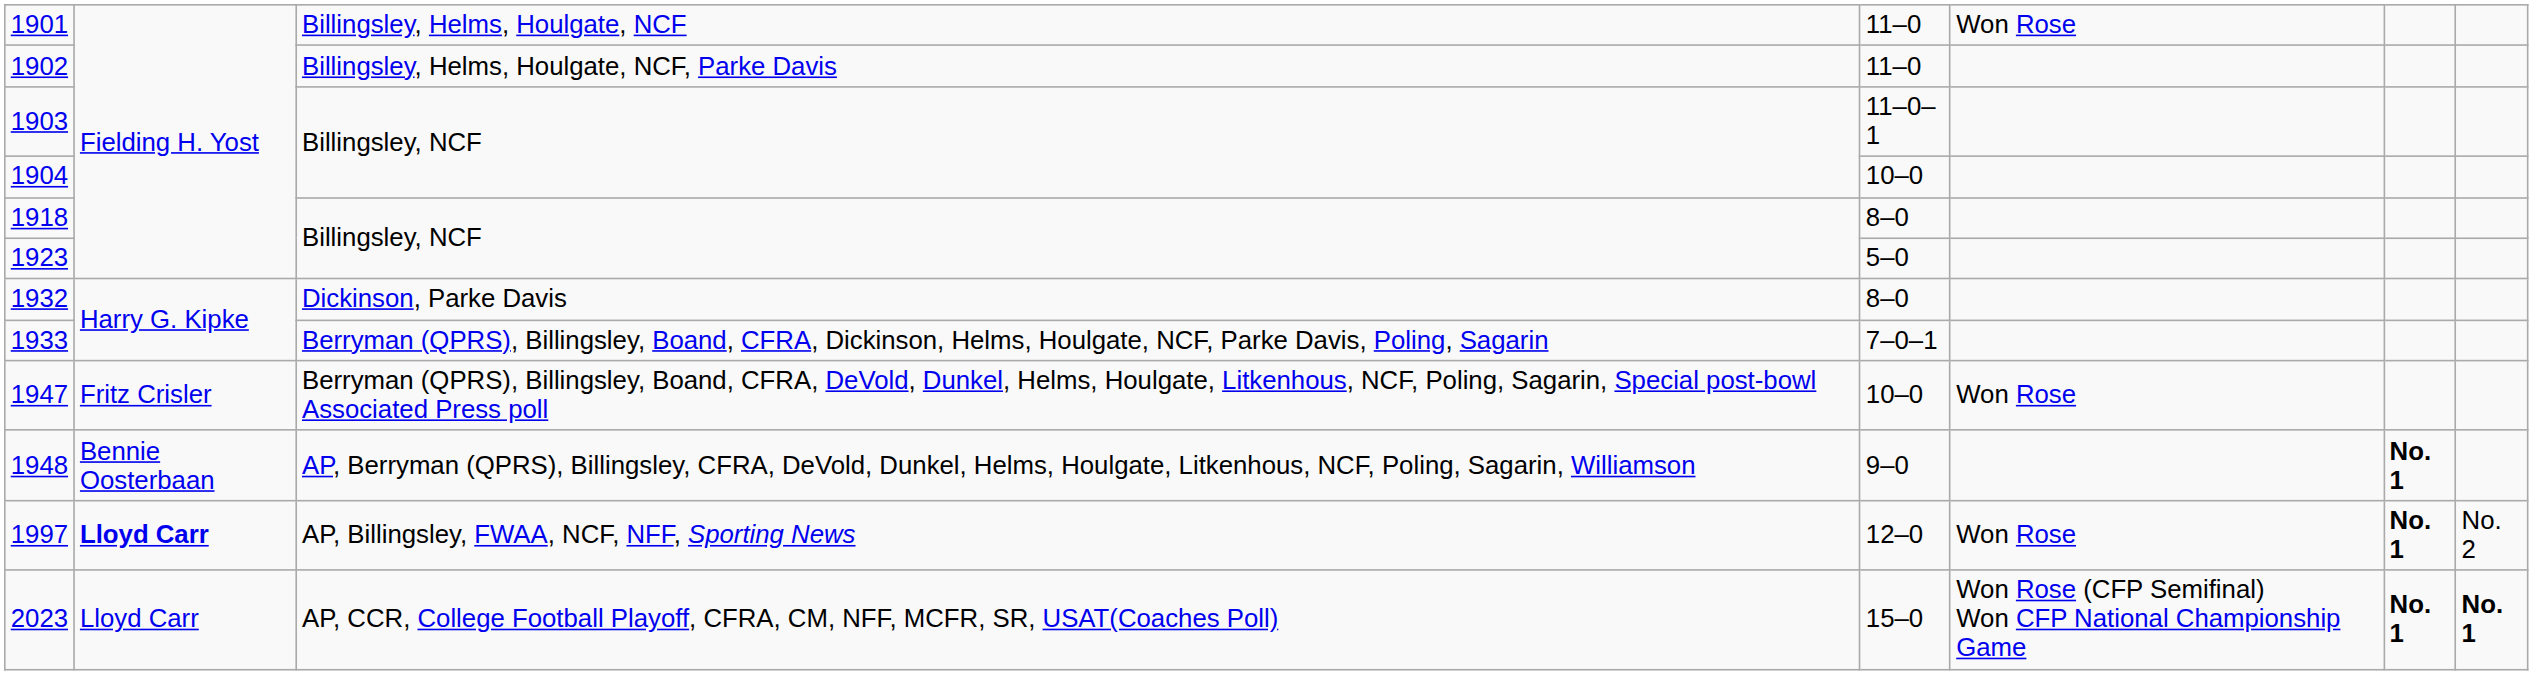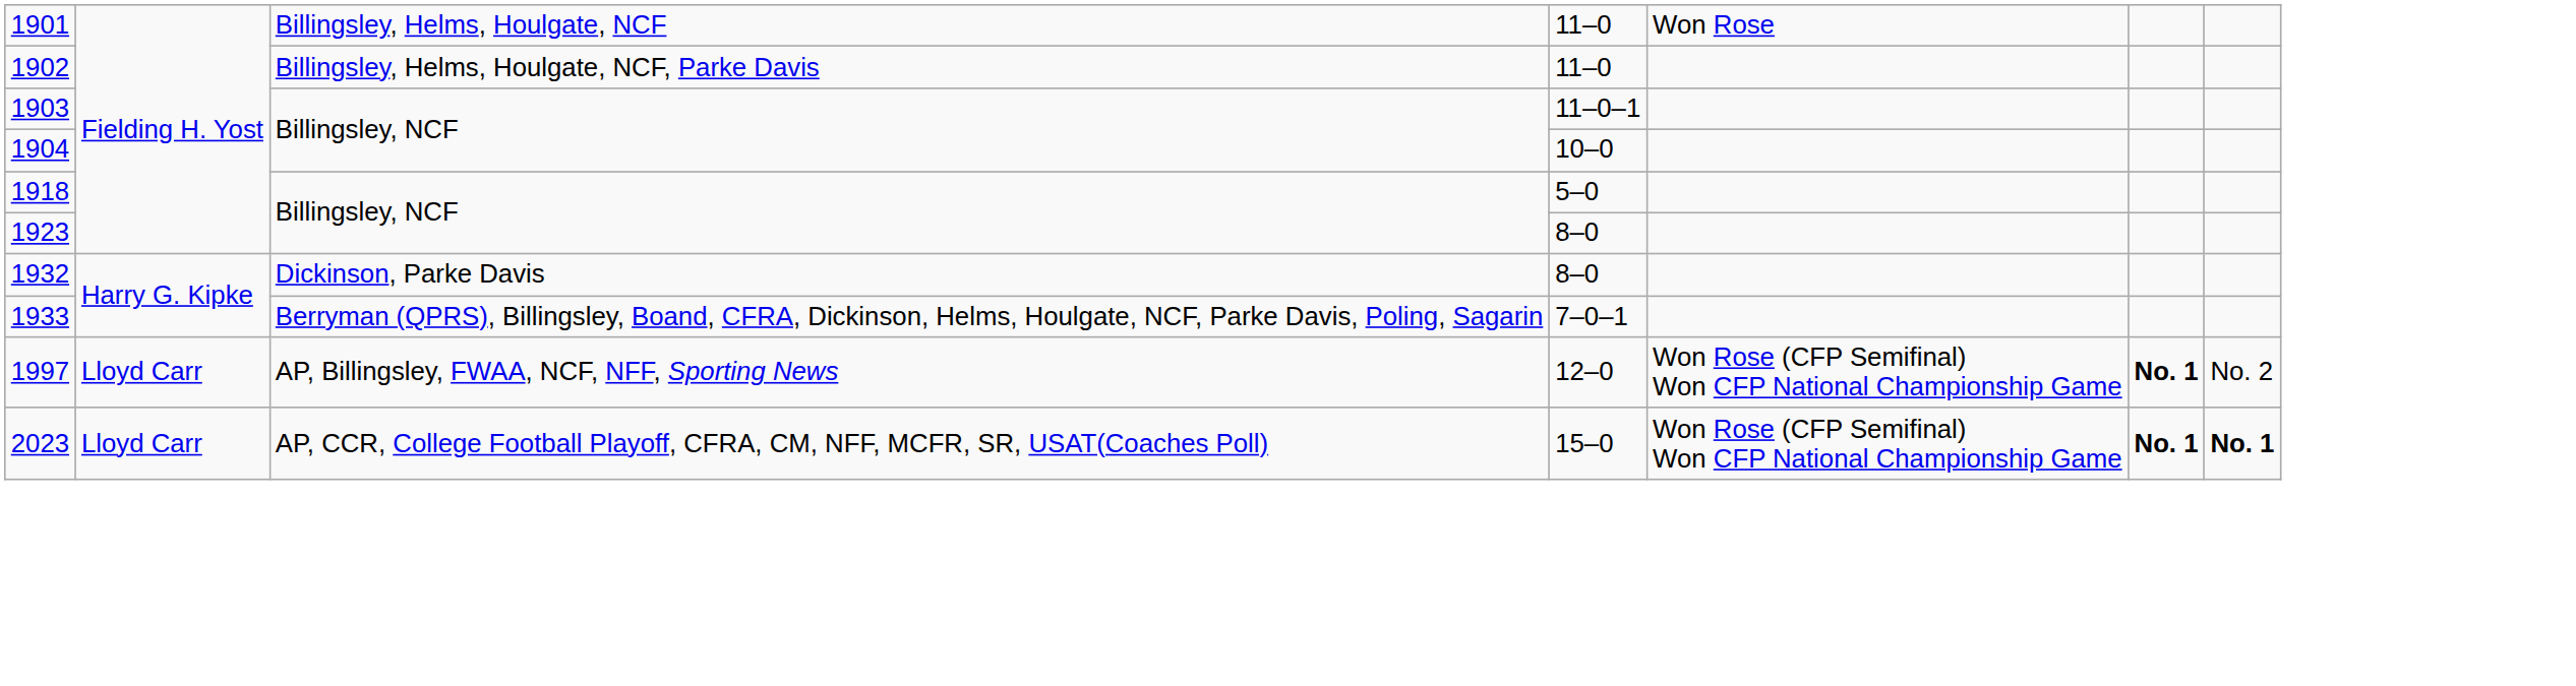1918 | column 4: 8–0 -> 5–0
1923 | column 4: 5–0 -> 8–0
- row: 1947 | Fritz Crisler | Berryman (QPRS), Billingsley, Boand, CFRA, DeVold, Dunkel, Helms, Houlgate, Litkenhous, NCF, Poling, Sagarin, Special post-bowl Associated Press poll | 10–0 | Won Rose
- row: 1948 | Bennie Oosterbaan | AP, Berryman (QPRS), Billingsley, CFRA, DeVold, Dunkel, Helms, Houlgate, Litkenhous, NCF, Poling, Sagarin, Williamson | 9–0 | No. 1
1997 | column 2: bold -> normal
1997 | column 5: Won Rose -> Won Rose (CFP Semifinal) Won CFP National Championship Game
